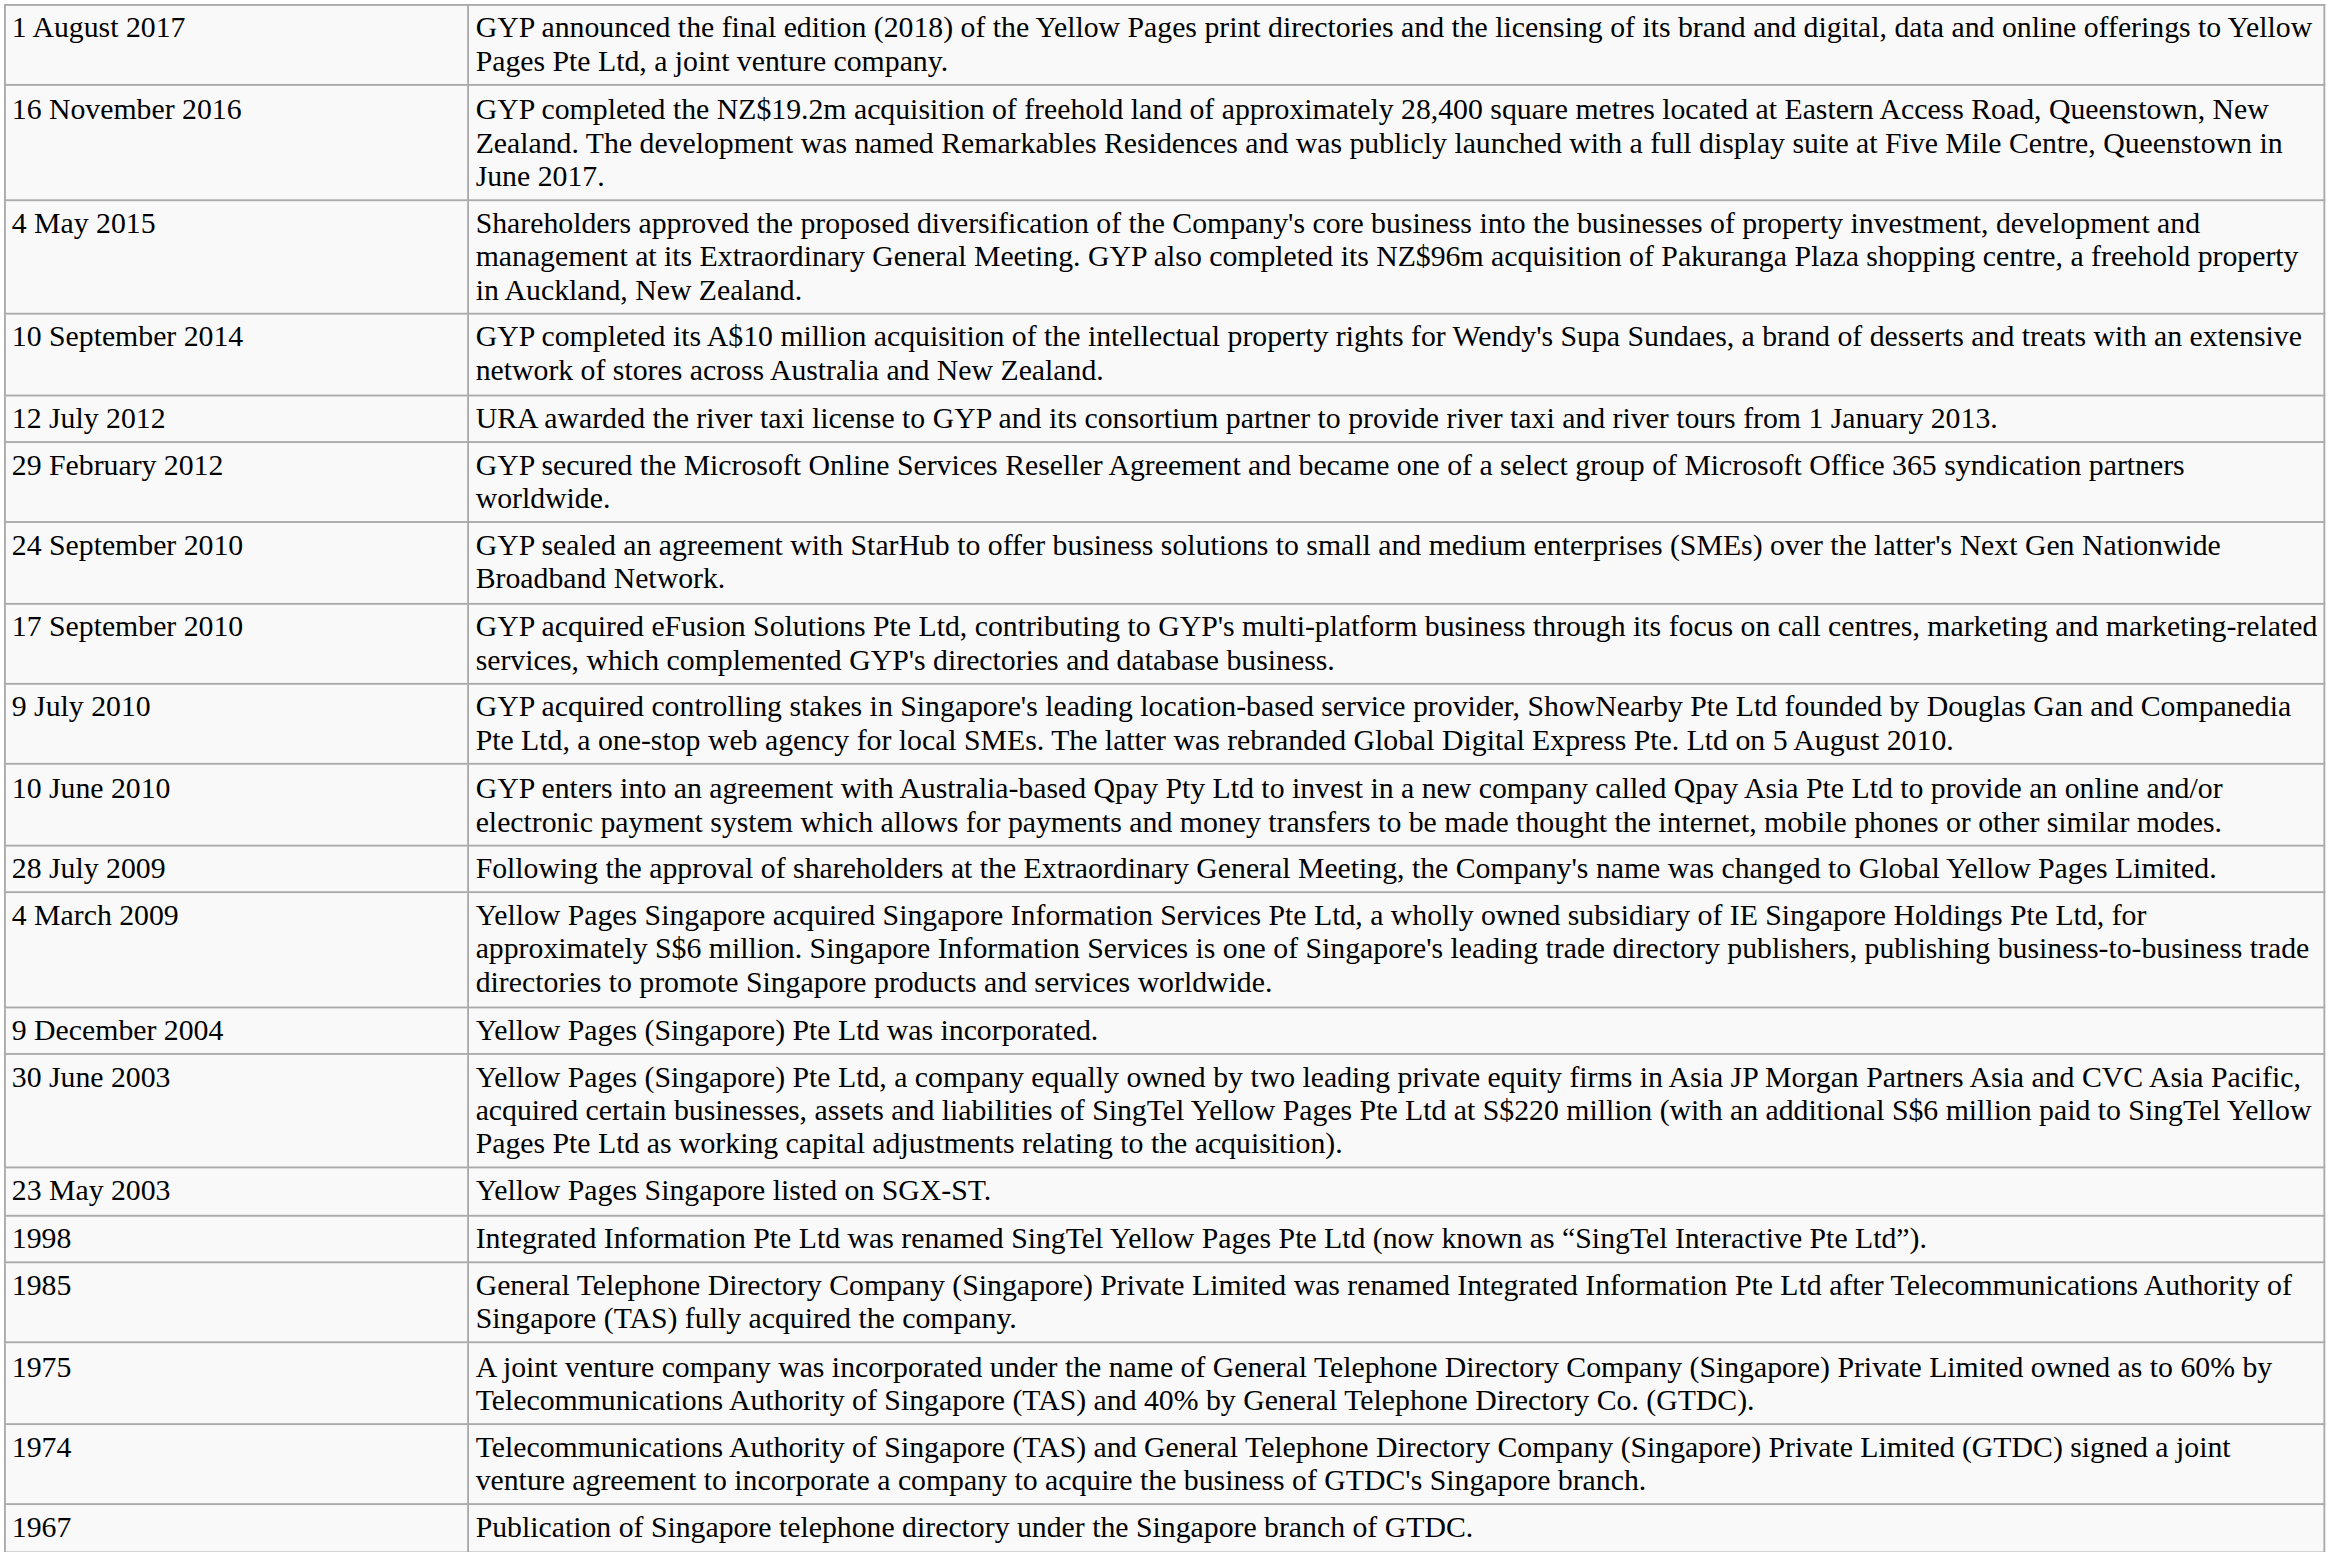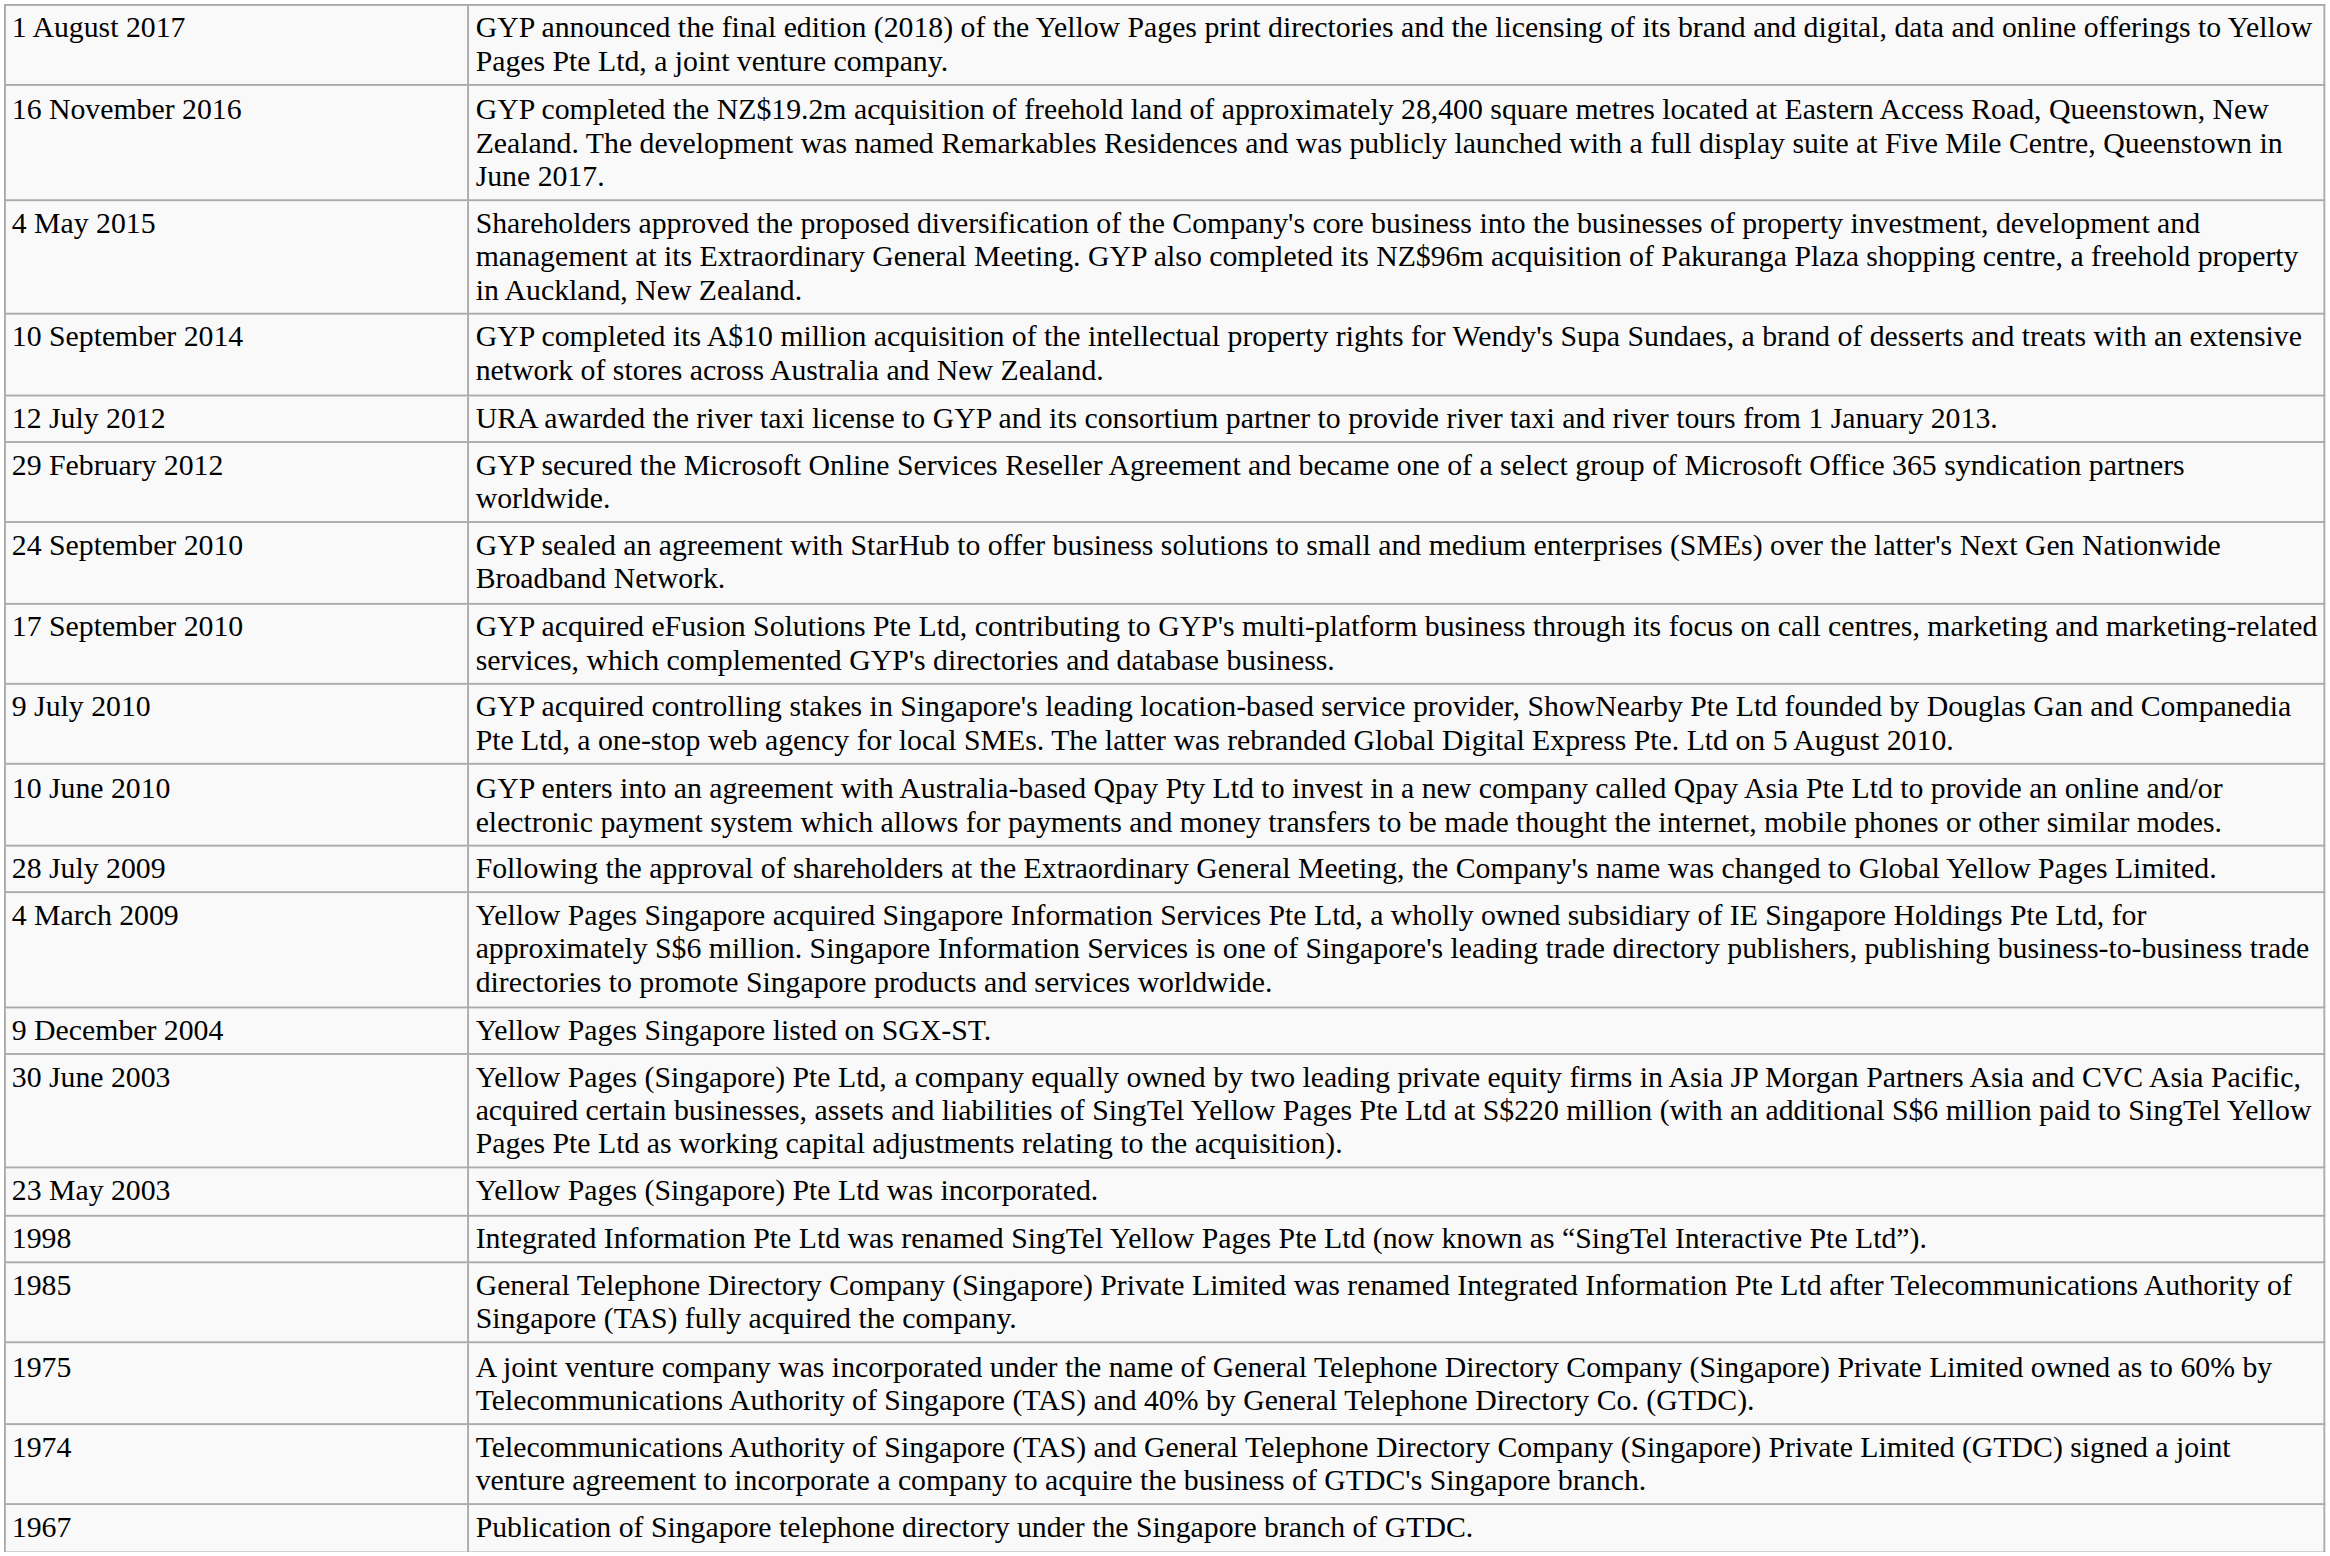9 December 2004 | column 2: Yellow Pages (Singapore) Pte Ltd was incorporated. -> Yellow Pages Singapore listed on SGX-ST.
23 May 2003 | column 2: Yellow Pages Singapore listed on SGX-ST. -> Yellow Pages (Singapore) Pte Ltd was incorporated.
